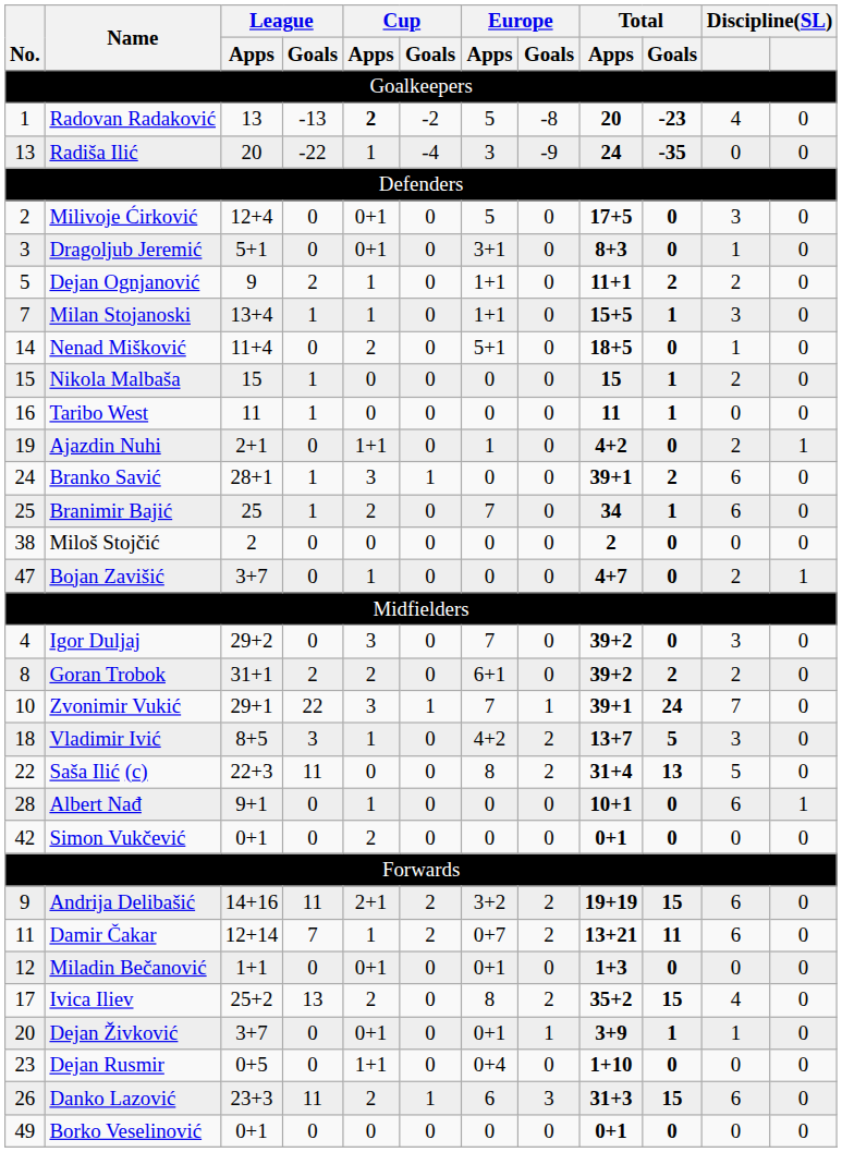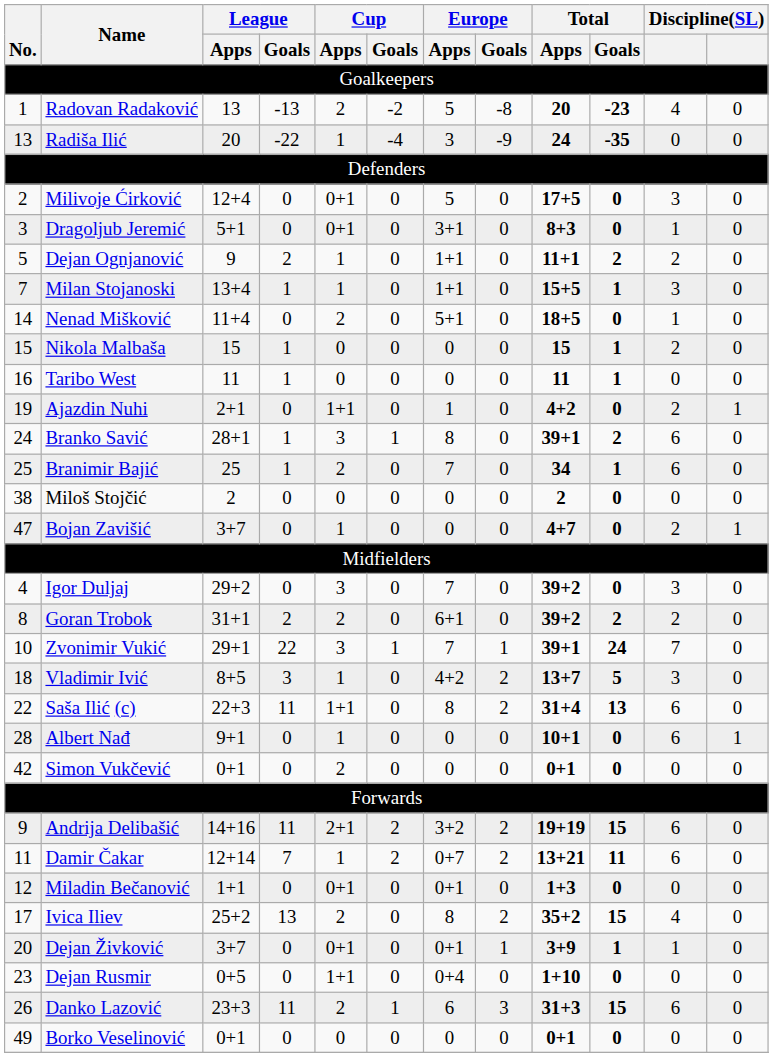Radovan Radaković | Cup / Apps: bold -> normal
Branko Savić | Europe / Apps: 0 -> 8
Saša Ilić (c) | Cup / Apps: 0 -> 1+1
Saša Ilić (c) | column 11: 5 -> 6
